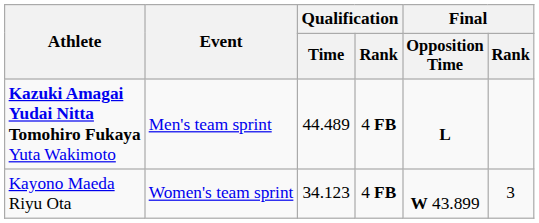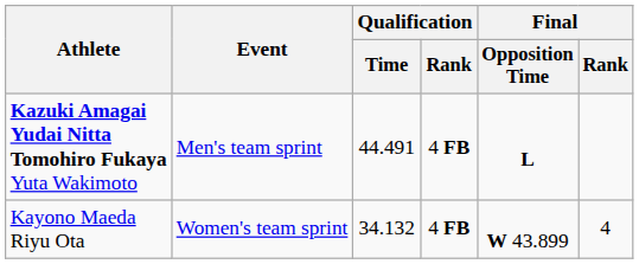Kazuki Amagai Yudai Nitta Tomohiro Fukaya Yuta Wakimoto | Qualification / Time: 44.489 -> 44.491
Kayono Maeda Riyu Ota | Qualification / Time: 34.123 -> 34.132
Kayono Maeda Riyu Ota | Final / Rank: 3 -> 4
